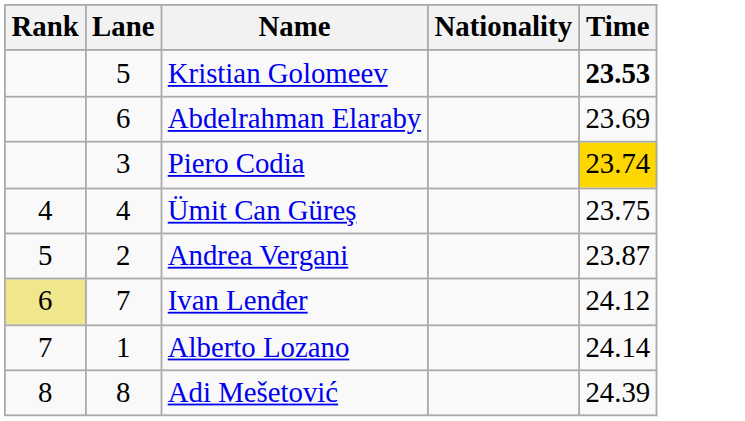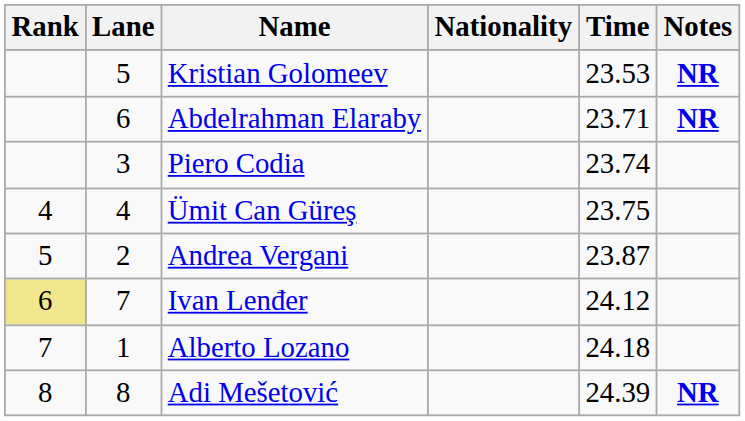+ column: Notes | NR | NR | NR
Kristian Golomeev | Time: bold -> normal
Abdelrahman Elaraby | Time: 23.69 -> 23.71
Piero Codia | Time: gold background -> no background
Alberto Lozano | Time: 24.14 -> 24.18
